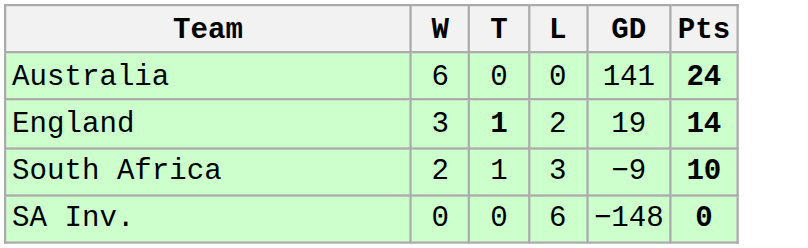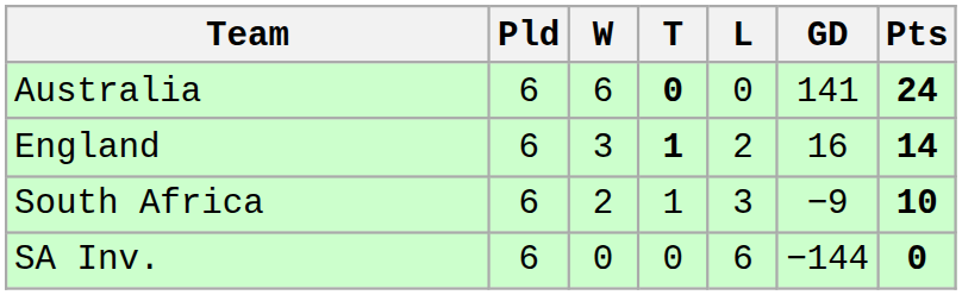+ column: Pld | 6 | 6 | 6 | 6
Australia | T: normal -> bold
England | GD: 19 -> 16
SA Inv. | GD: −148 -> −144
